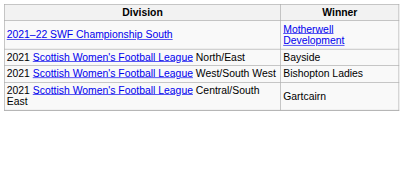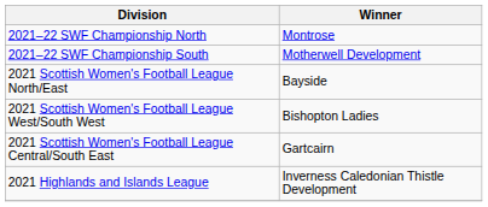+ row: 2021–22 SWF Championship North | Montrose
+ row: 2021 Highlands and Islands League | Inverness Caledonian Thistle Development
